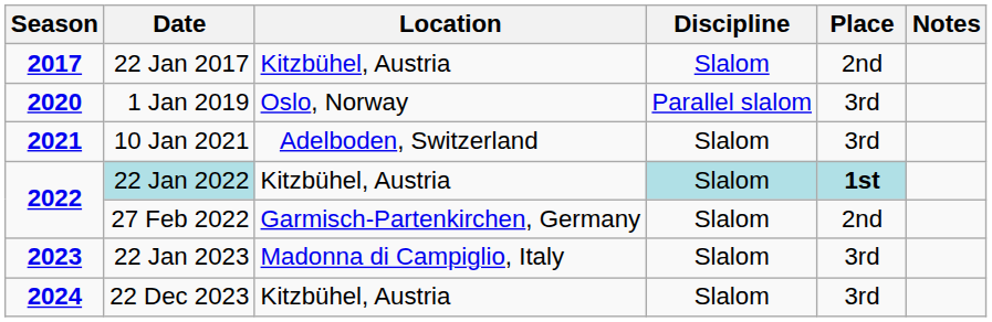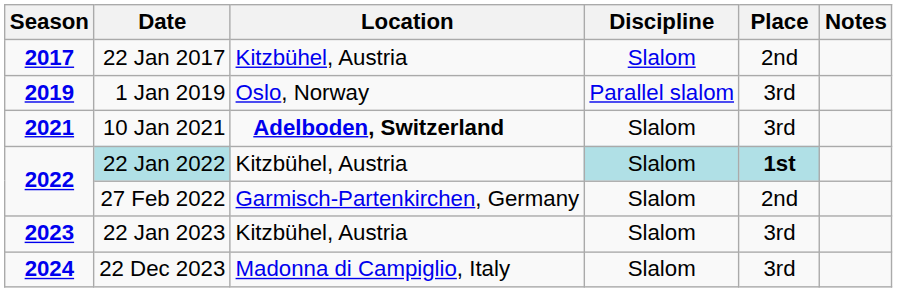1 Jan 2019 | Season: 2020 -> 2019
10 Jan 2021 | Location: normal -> bold
22 Jan 2023 | Location: Madonna di Campiglio, Italy -> Kitzbühel, Austria
22 Dec 2023 | Location: Kitzbühel, Austria -> Madonna di Campiglio, Italy
